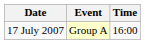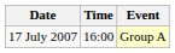columns swapped: Time <-> Event
